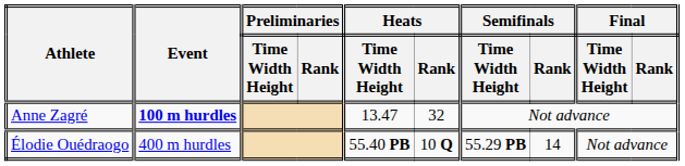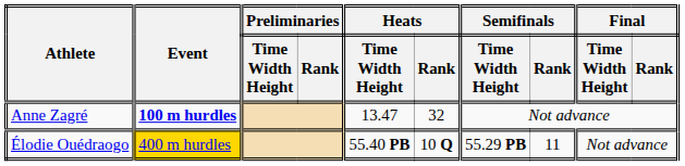Élodie Ouédraogo | Event: no background -> gold background
Élodie Ouédraogo | Semifinals / Rank: 14 -> 11
